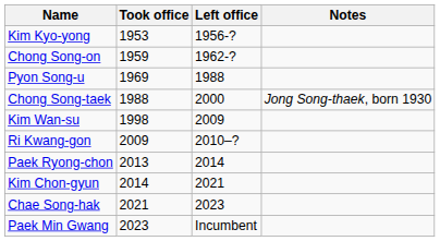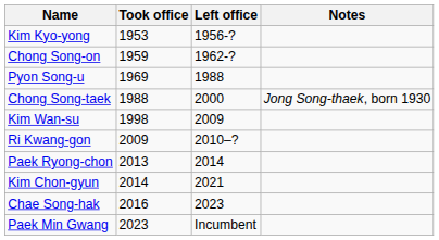Chae Song-hak | Took office: 2021 -> 2016
